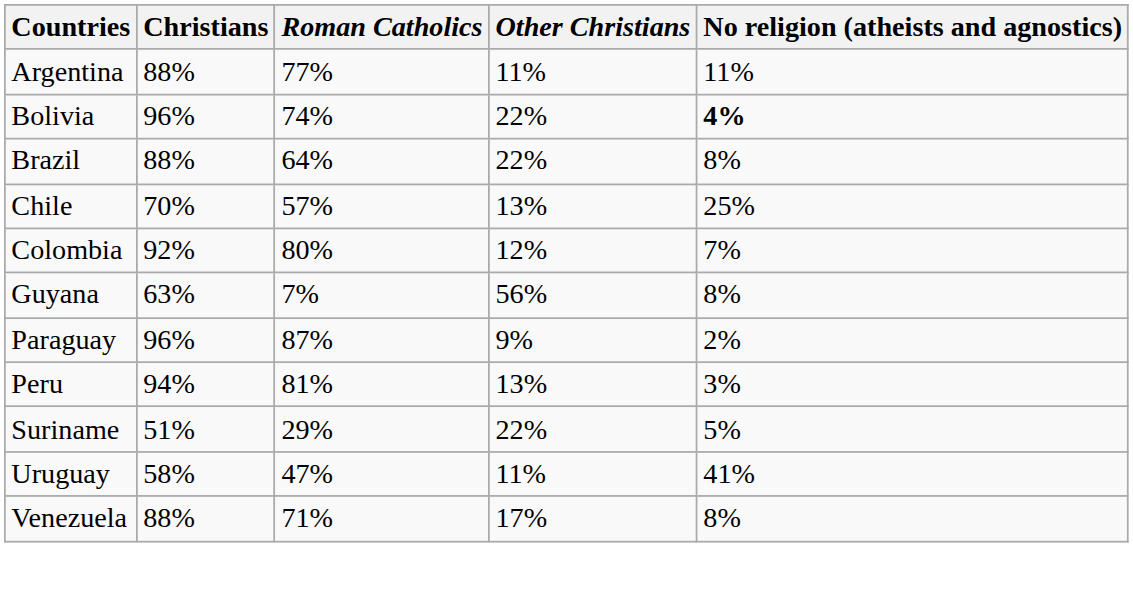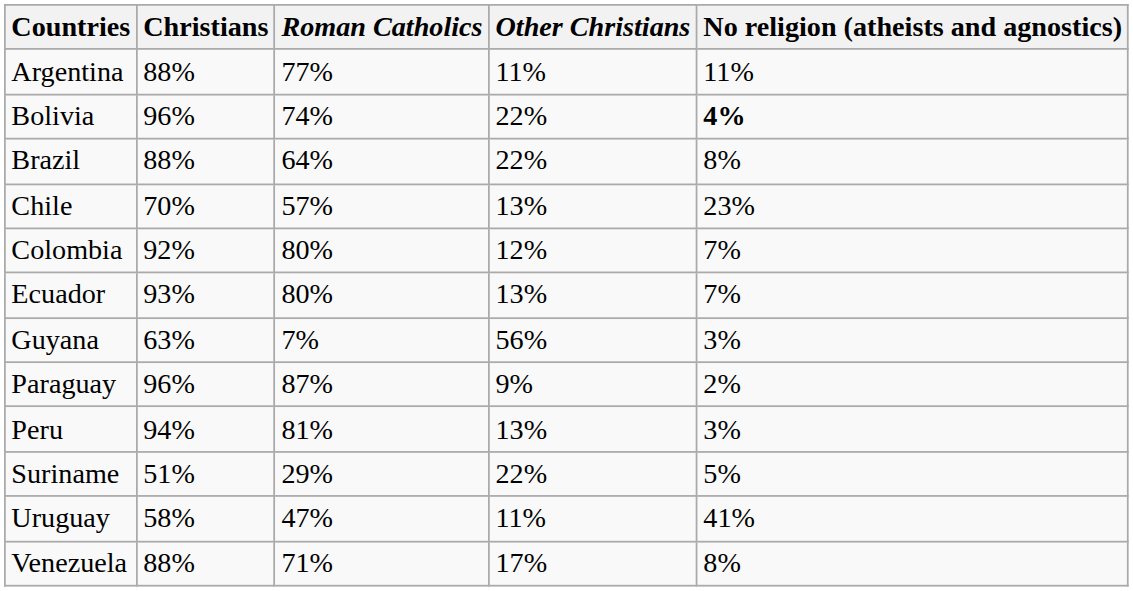Chile | No religion (atheists and agnostics): 25% -> 23%
+ row: Ecuador | 93% | 80% | 13% | 7%
Guyana | No religion (atheists and agnostics): 8% -> 3%
